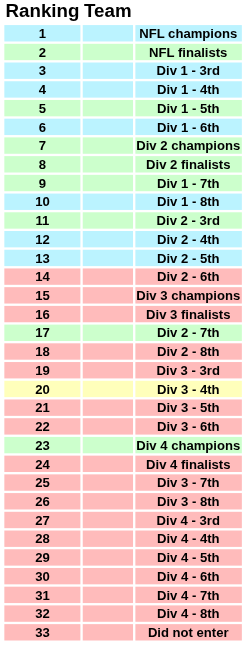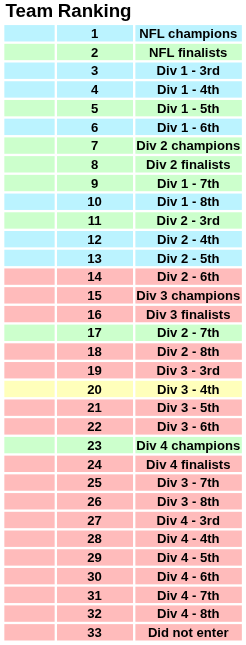columns swapped: Ranking <-> Team
